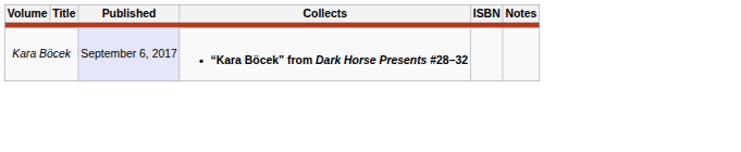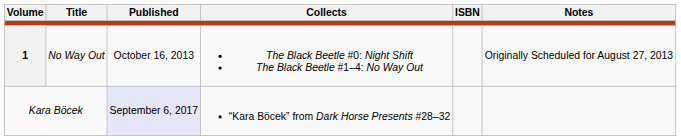+ row: 1 | No Way Out | October 16, 2013 | The Black Beetle #0: Night Shift The Black Beetle #1–4: No Way Out | Originally Scheduled for August 27, 2013
Kara Böcek | Collects: bold -> normal
